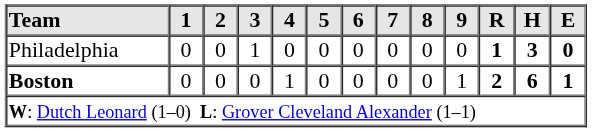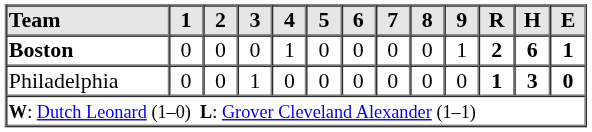rows swapped: Philadelphia <-> Boston
